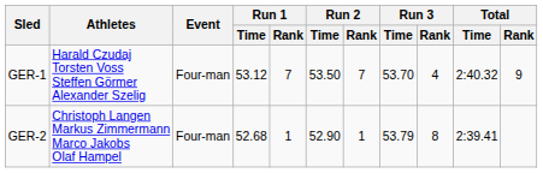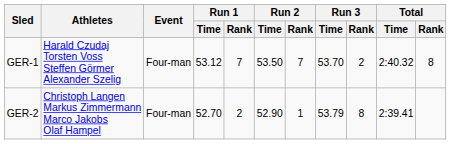GER-1 | Run 3 / Rank: 4 -> 2
GER-1 | Total / Rank: 9 -> 8
GER-2 | Run 1 / Time: 52.68 -> 52.70
GER-2 | Run 1 / Rank: 1 -> 2
